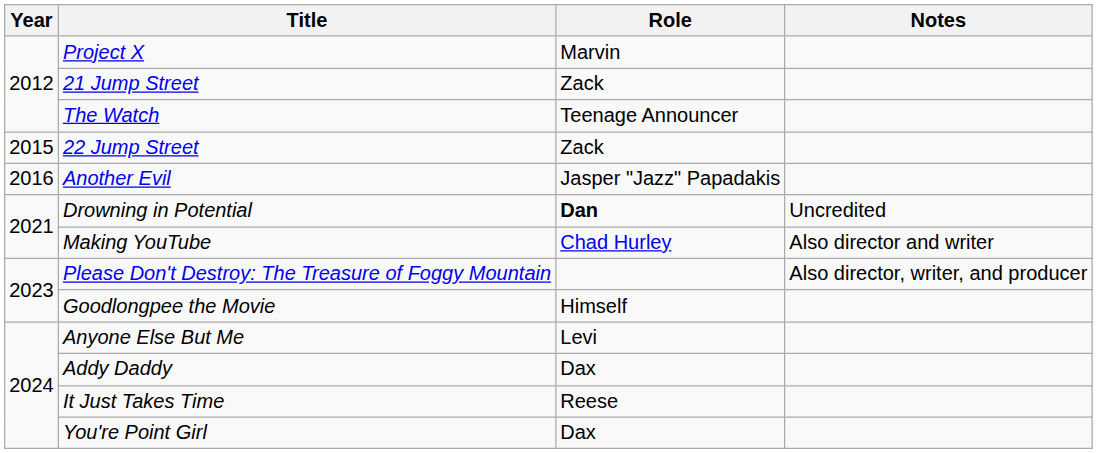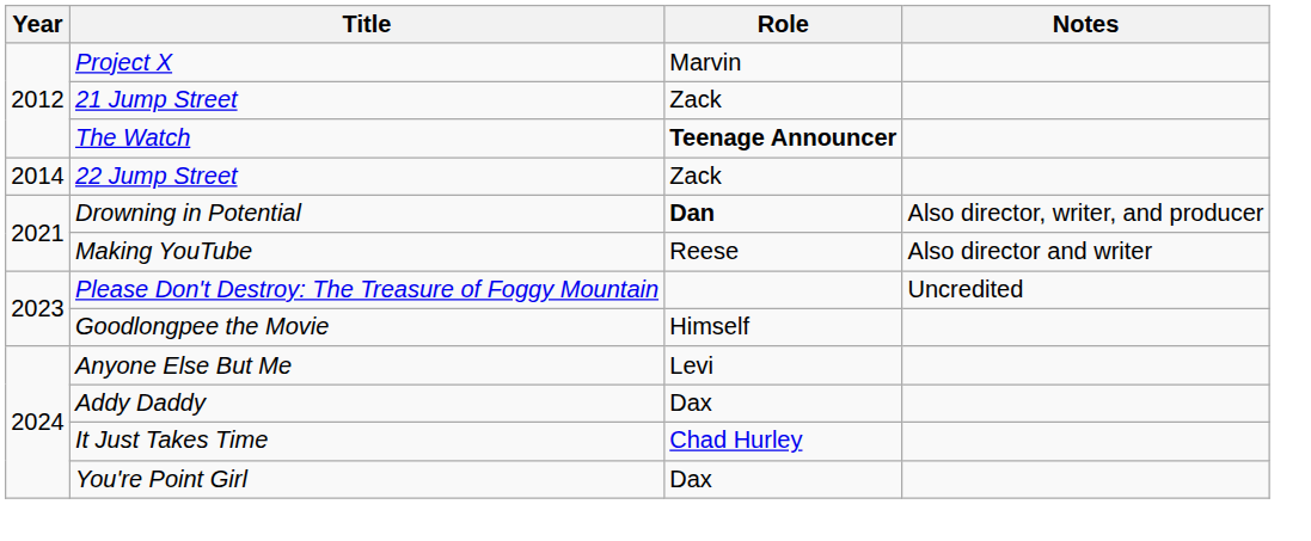The Watch | Role: normal -> bold
22 Jump Street | Year: 2015 -> 2014
- row: 2016 | Another Evil | Jasper "Jazz" Papadakis
Drowning in Potential | Notes: Uncredited -> Also director, writer, and producer
Making YouTube | Role: Chad Hurley -> Reese
Please Don't Destroy: The Treasure of Foggy Mountain | Notes: Also director, writer, and producer -> Uncredited
It Just Takes Time | Role: Reese -> Chad Hurley
